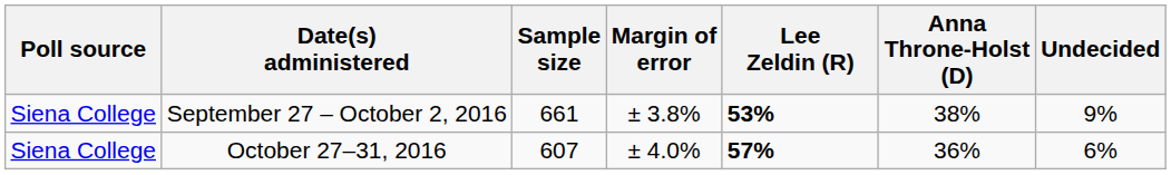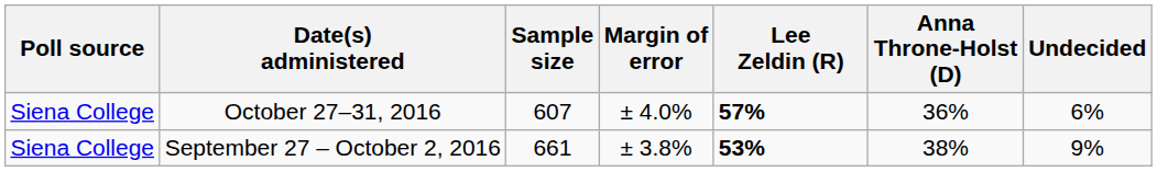rows swapped: October 27–31, 2016 <-> September 27 – October 2, 2016
